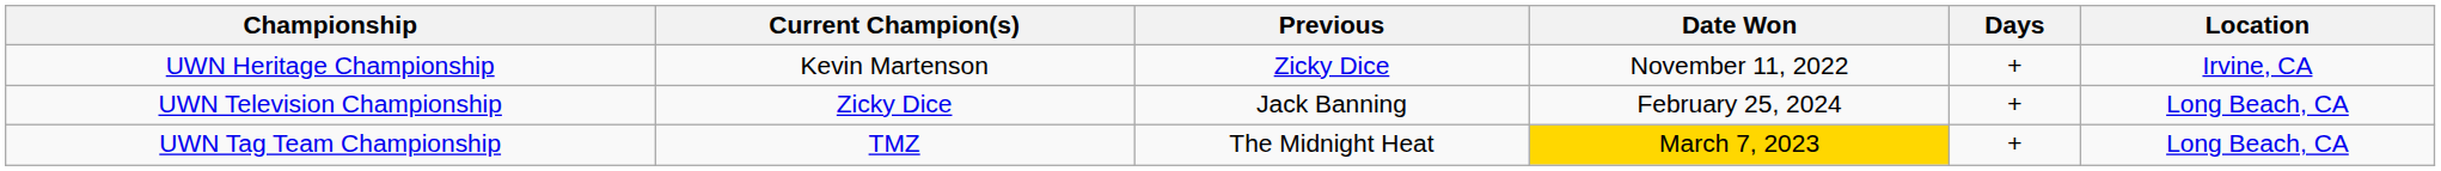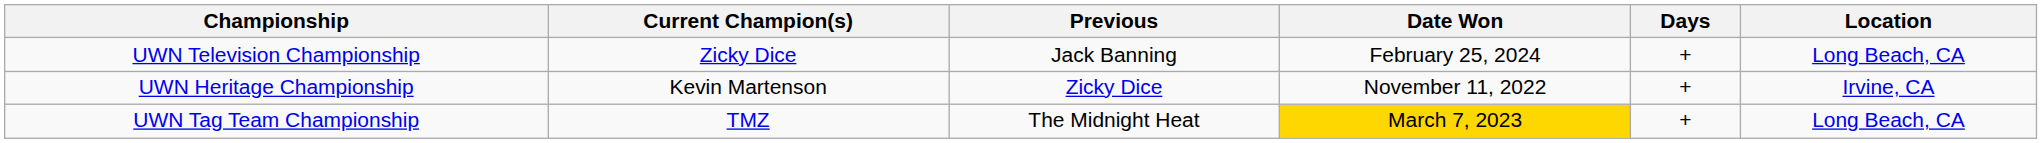rows swapped: UWN Heritage Championship <-> UWN Television Championship
